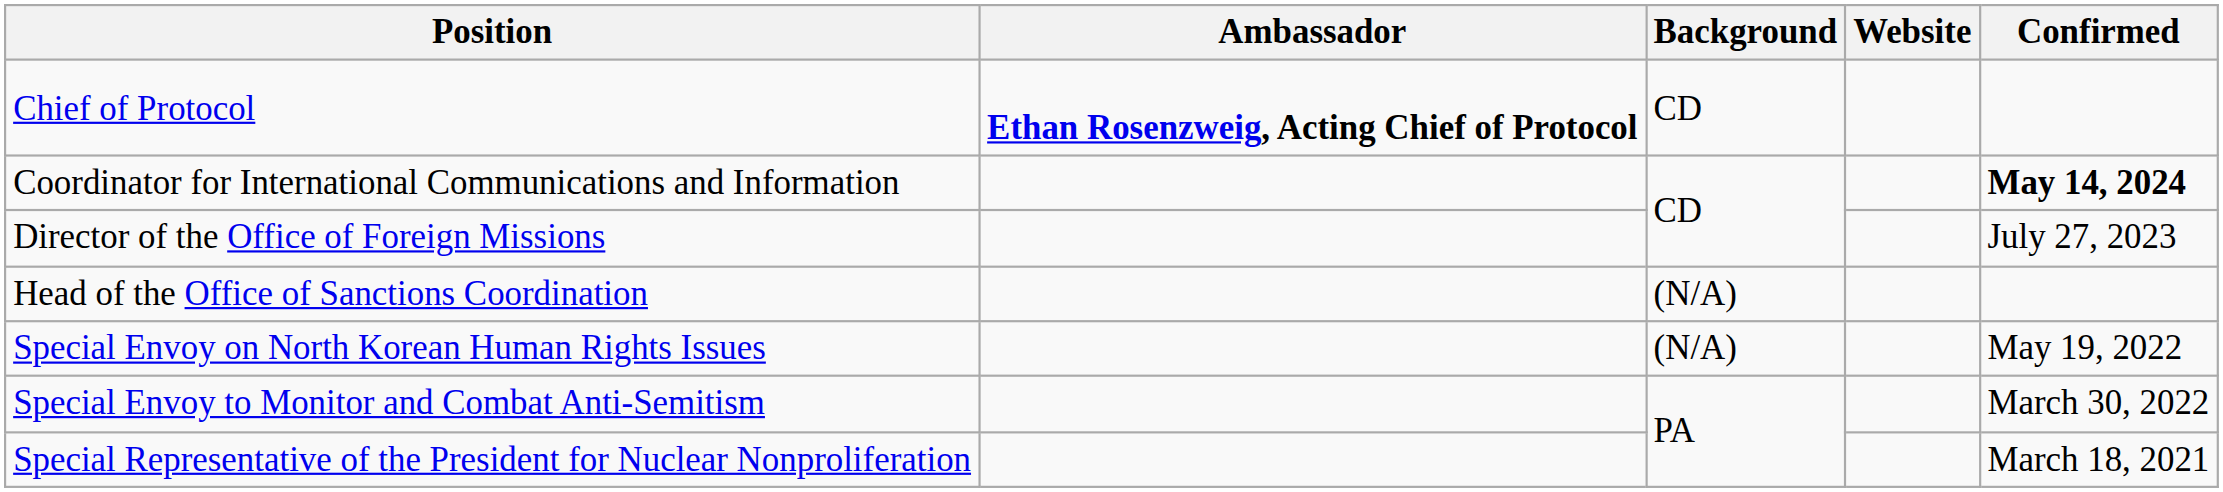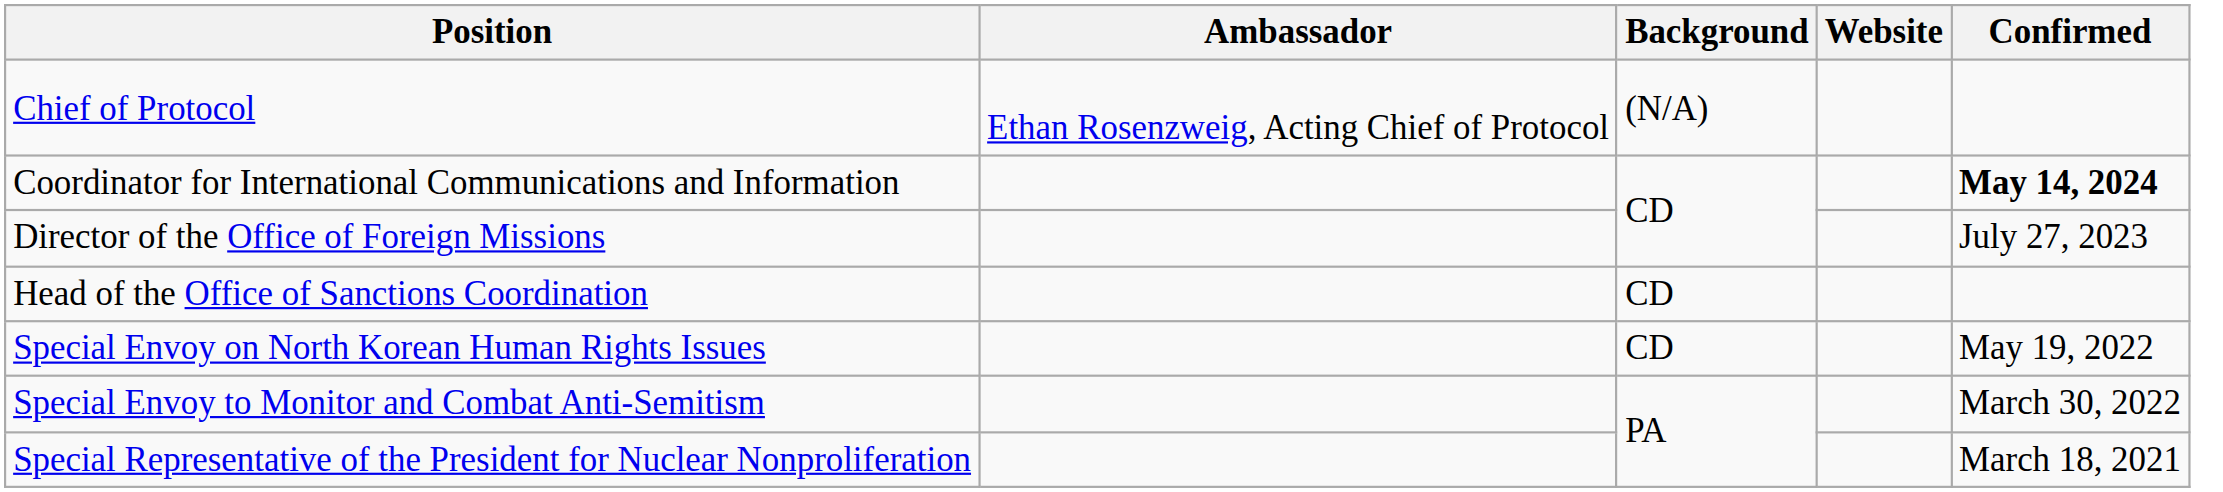Chief of Protocol | Ambassador: bold -> normal
Chief of Protocol | Background: CD -> (N/A)
Head of the Office of Sanctions Coordination | Background: (N/A) -> CD
Special Envoy on North Korean Human Rights Issues | Background: (N/A) -> CD
